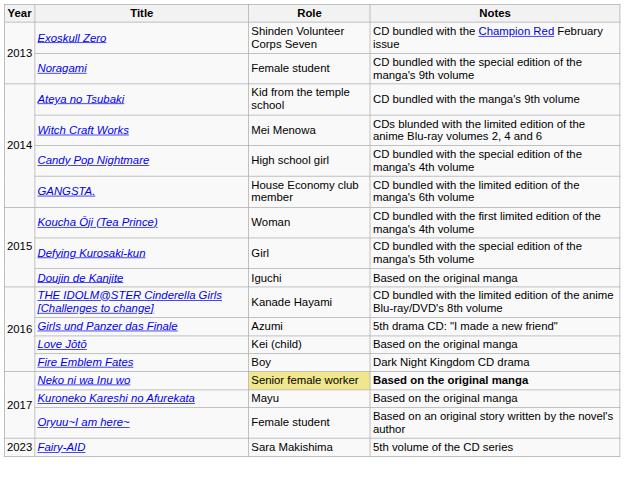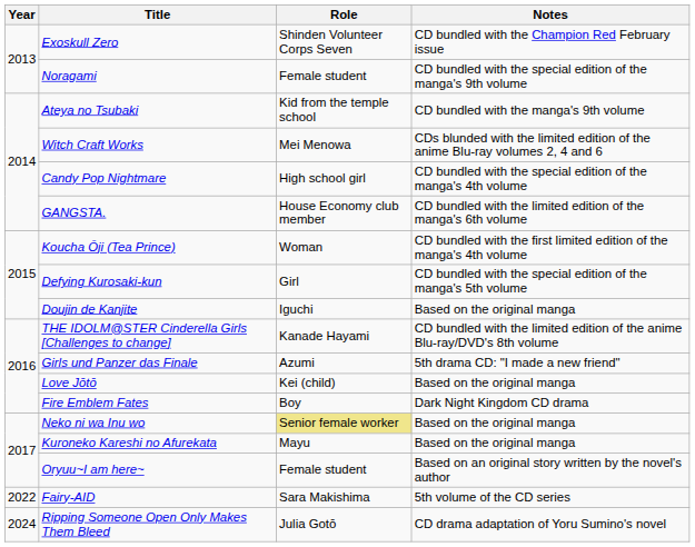Neko ni wa Inu wo | Notes: bold -> normal
Fairy-AID | Year: 2023 -> 2022
+ row: 2024 | Ripping Someone Open Only Makes Them Bleed | Julia Gotō | CD drama adaptation of Yoru Sumino's novel
